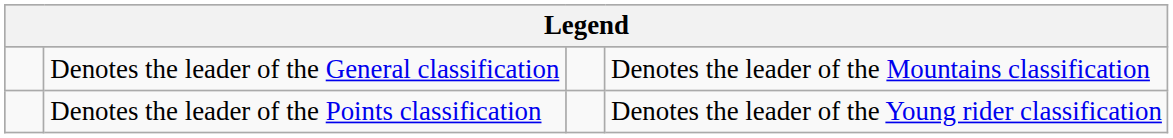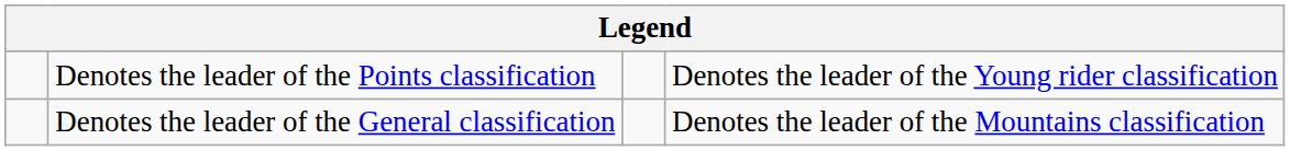rows swapped: Denotes the leader of the General classification <-> Denotes the leader of the Points classification
